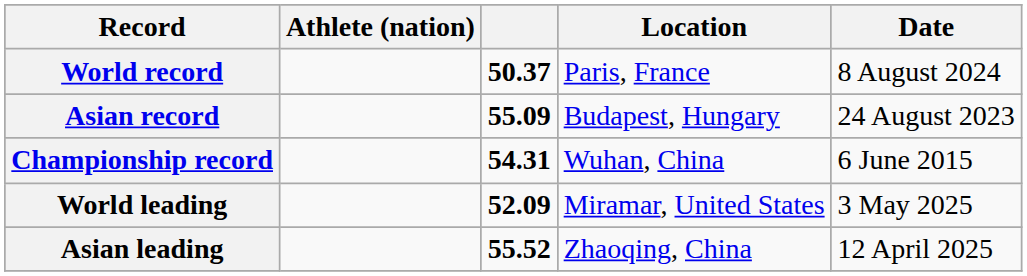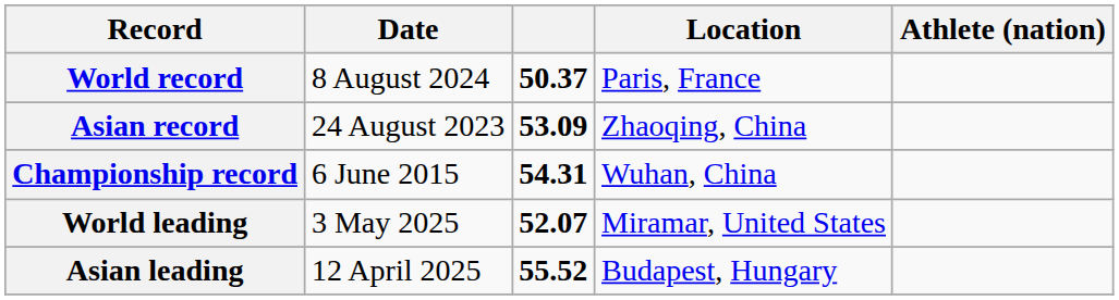columns swapped: Athlete (nation) <-> Date
Asian record | column 3: 55.09 -> 53.09
Asian record | Location: Budapest, Hungary -> Zhaoqing, China
World leading | column 3: 52.09 -> 52.07
Asian leading | Location: Zhaoqing, China -> Budapest, Hungary
